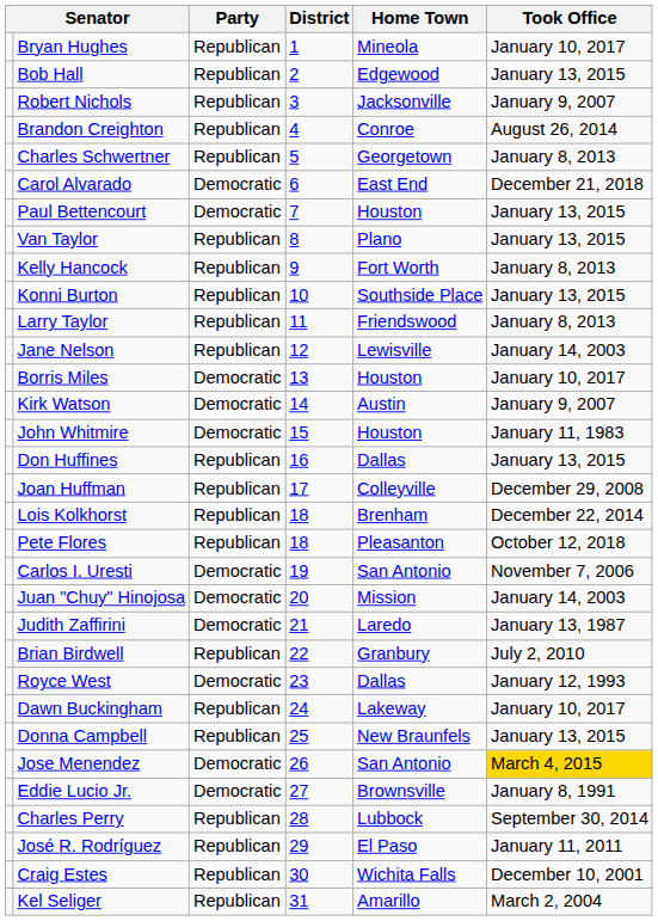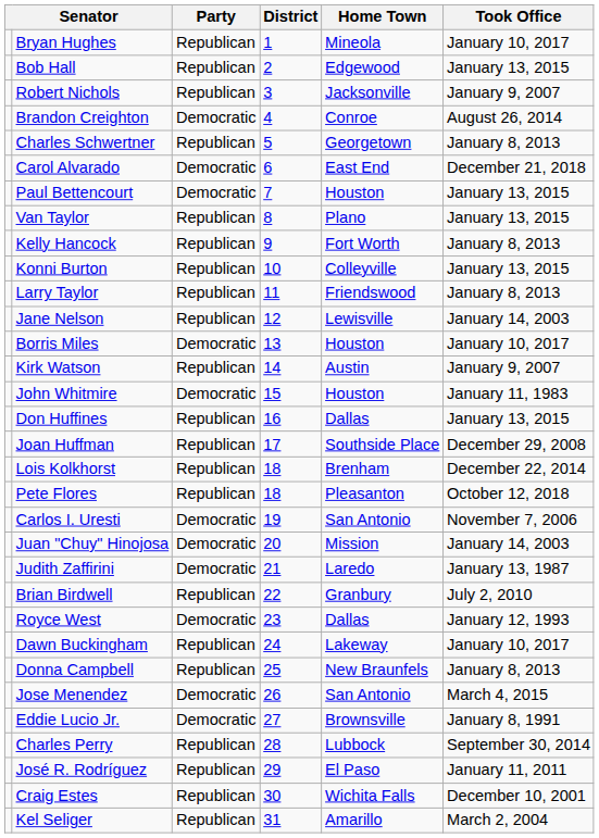Brandon Creighton | Party: Republican -> Democratic
Konni Burton | Home Town: Southside Place -> Colleyville
Kirk Watson | Party: Democratic -> Republican
Joan Huffman | Home Town: Colleyville -> Southside Place
Donna Campbell | Took Office: January 13, 2015 -> January 8, 2013
Jose Menendez | Took Office: gold background -> no background
